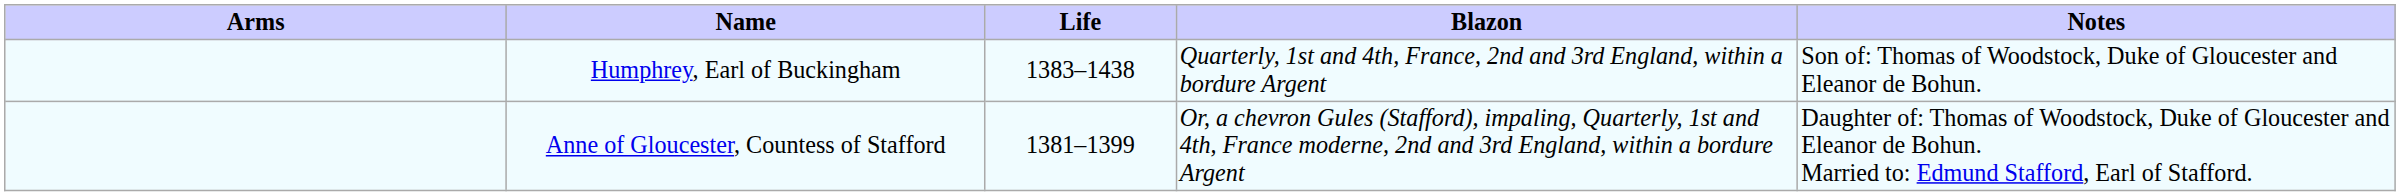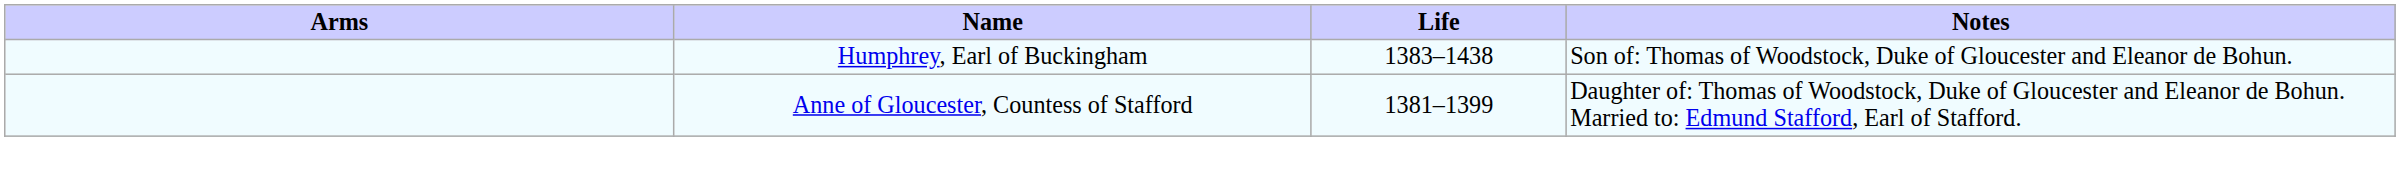- column: Blazon | Quarterly, 1st and 4th, France, 2nd and 3rd England, within a bordure Argent | Or, a chevron Gules (Stafford), impaling, Quarterly, 1st and 4th, France moderne, 2nd and 3rd England, within a bordure Argent
